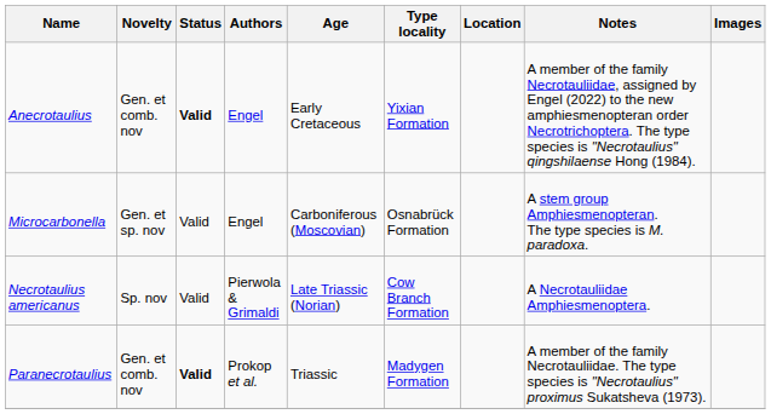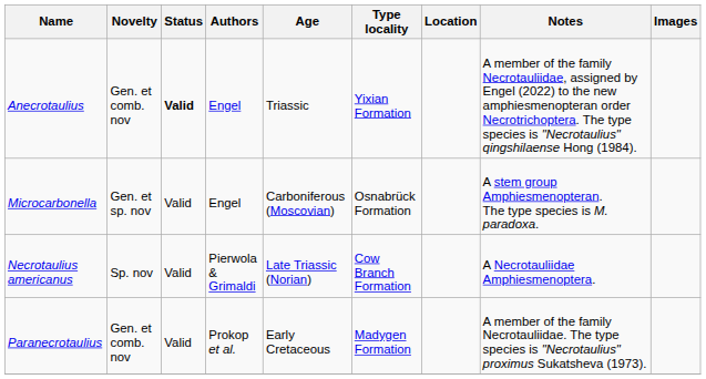Anecrotaulius | Age: Early Cretaceous -> Triassic
Paranecrotaulius | Status: bold -> normal
Paranecrotaulius | Age: Triassic -> Early Cretaceous
